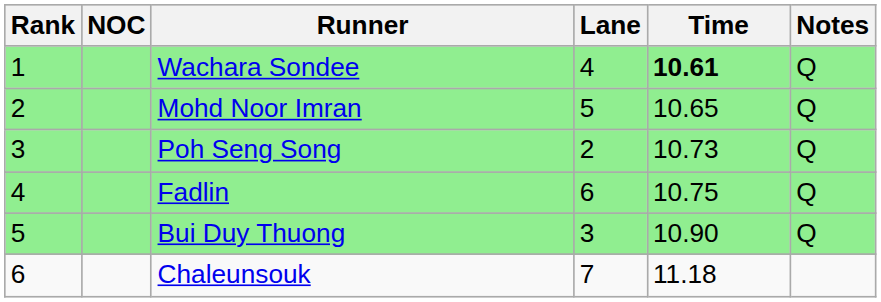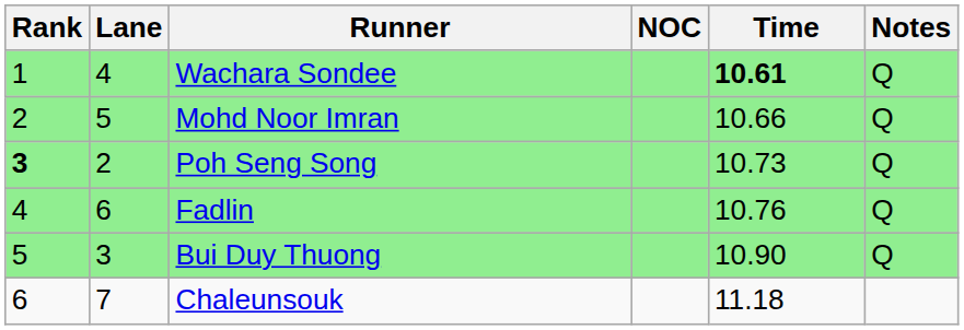columns swapped: Lane <-> NOC
Mohd Noor Imran | Time: 10.65 -> 10.66
Poh Seng Song | Rank: normal -> bold
Fadlin | Time: 10.75 -> 10.76
